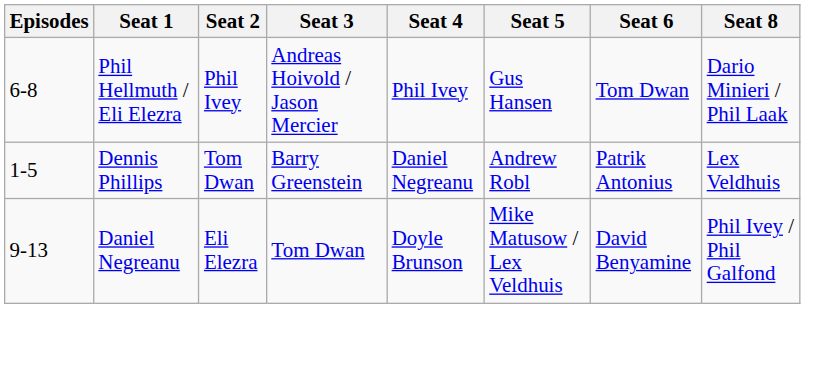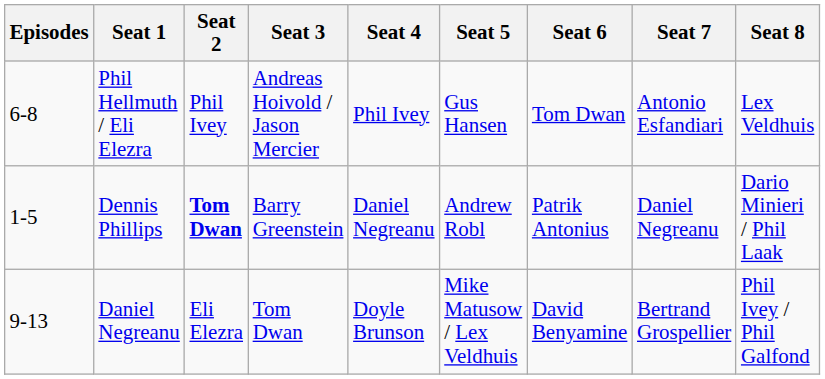+ column: Seat 7 | Antonio Esfandiari | Daniel Negreanu | Bertrand Grospellier
Phil Hellmuth / Eli Elezra | Seat 8: Dario Minieri / Phil Laak -> Lex Veldhuis
Dennis Phillips | Seat 2: normal -> bold
Dennis Phillips | Seat 8: Lex Veldhuis -> Dario Minieri / Phil Laak
